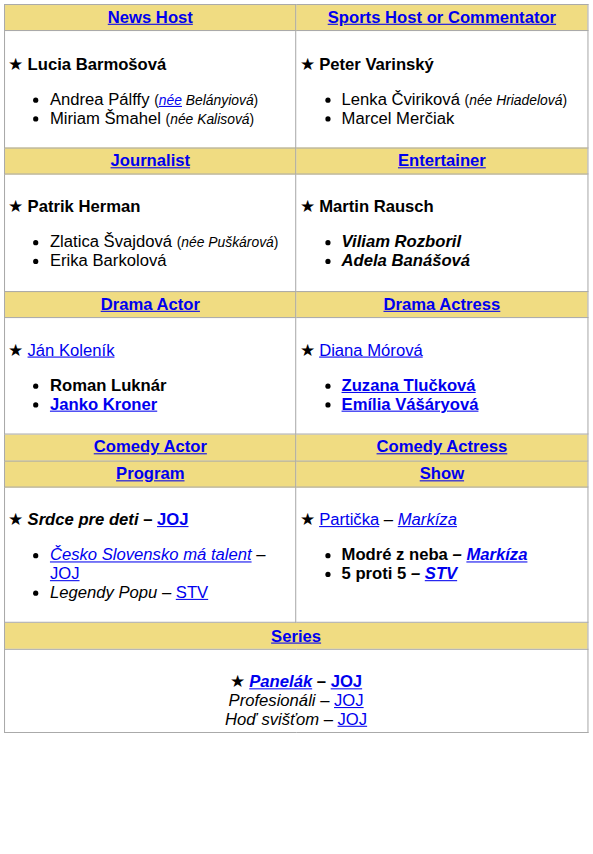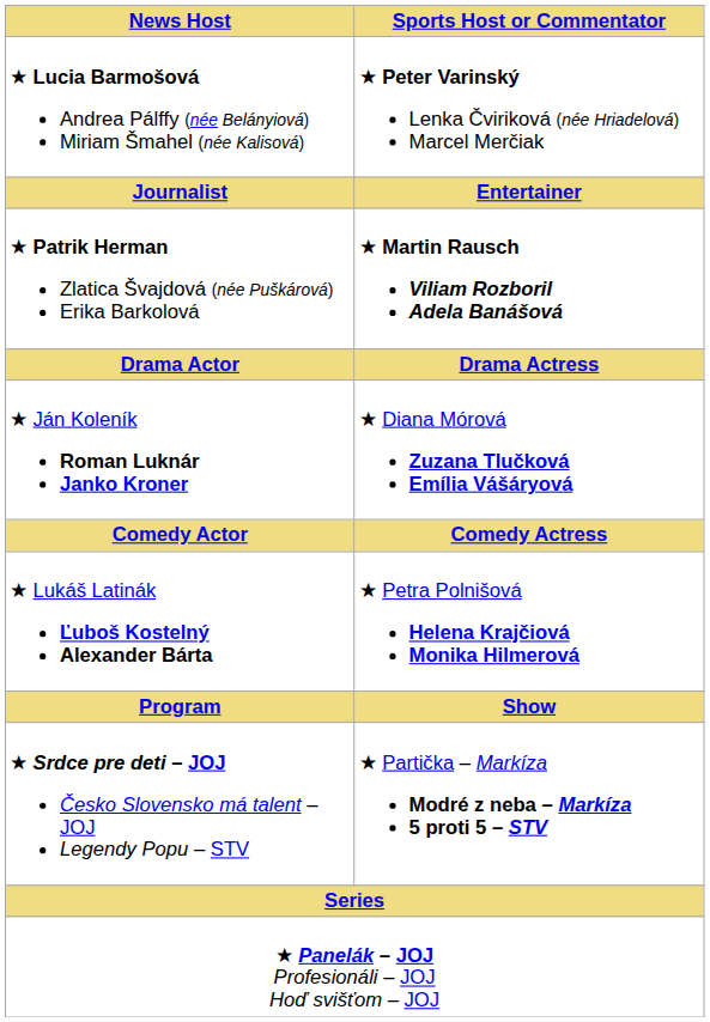+ row: ★ Lukáš Latinák Ľuboš Kostelný Alexander Bárta | ★ Petra Polnišová Helena Krajčiová Monika Hilmerová
